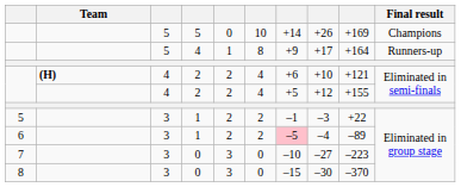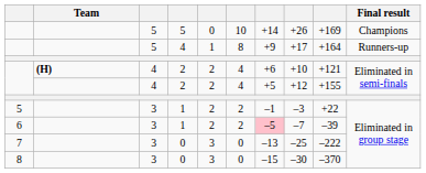6 | column 8: –4 -> –7
6 | column 9: –89 -> –39
7 | column 7: –10 -> –13
7 | column 8: –27 -> –25
7 | column 9: –223 -> –222
